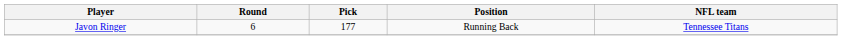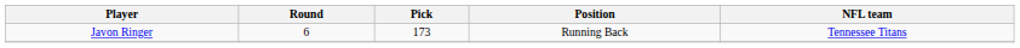Javon Ringer | Pick: 177 -> 173
